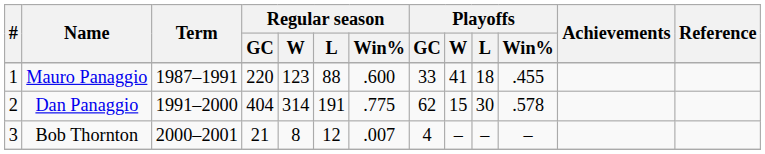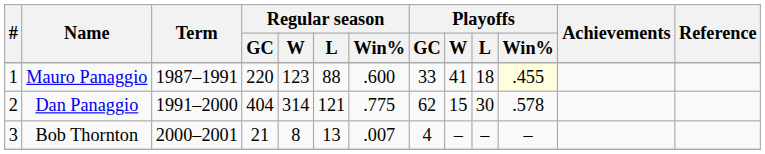Mauro Panaggio | Playoffs / Win%: no background -> lightyellow background
Dan Panaggio | Regular season / L: 191 -> 121
Bob Thornton | Regular season / L: 12 -> 13
